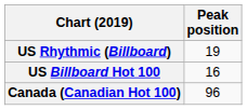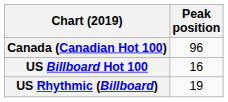rows swapped: Canada (Canadian Hot 100) <-> US Rhythmic (Billboard)
